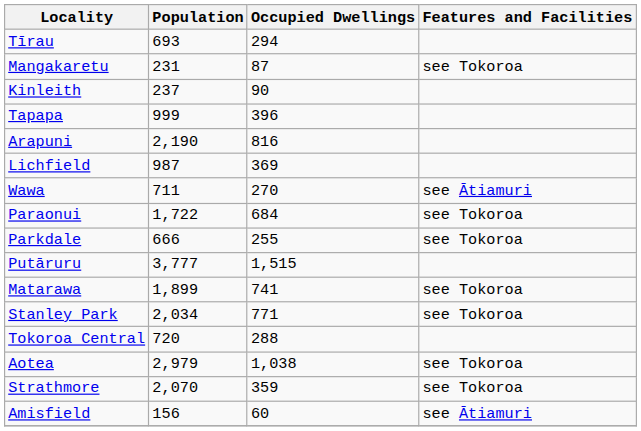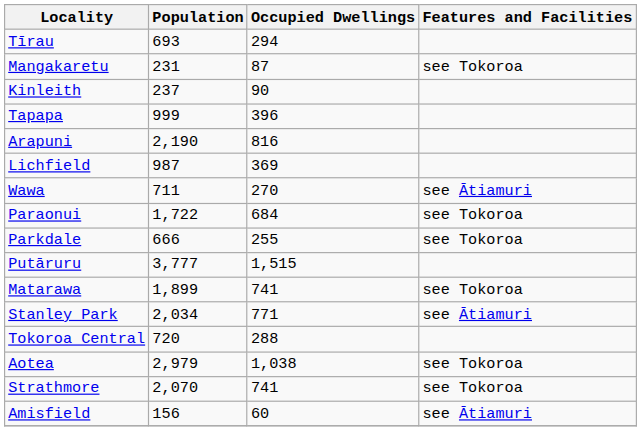Stanley Park | Features and Facilities: see Tokoroa -> see Ātiamuri
Strathmore | Occupied Dwellings: 359 -> 741
